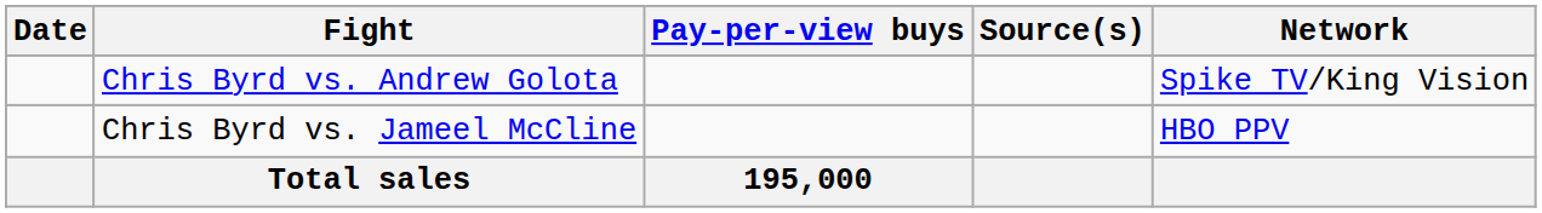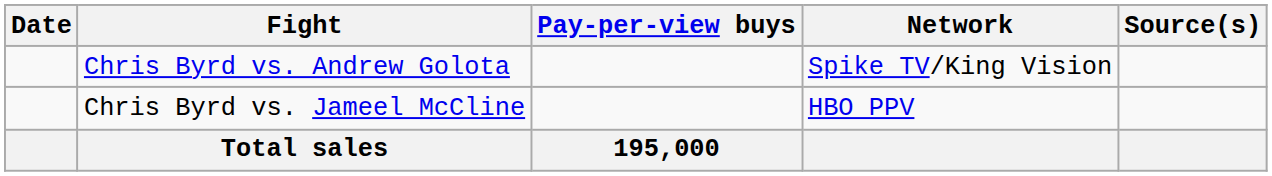columns swapped: Network <-> Source(s)
